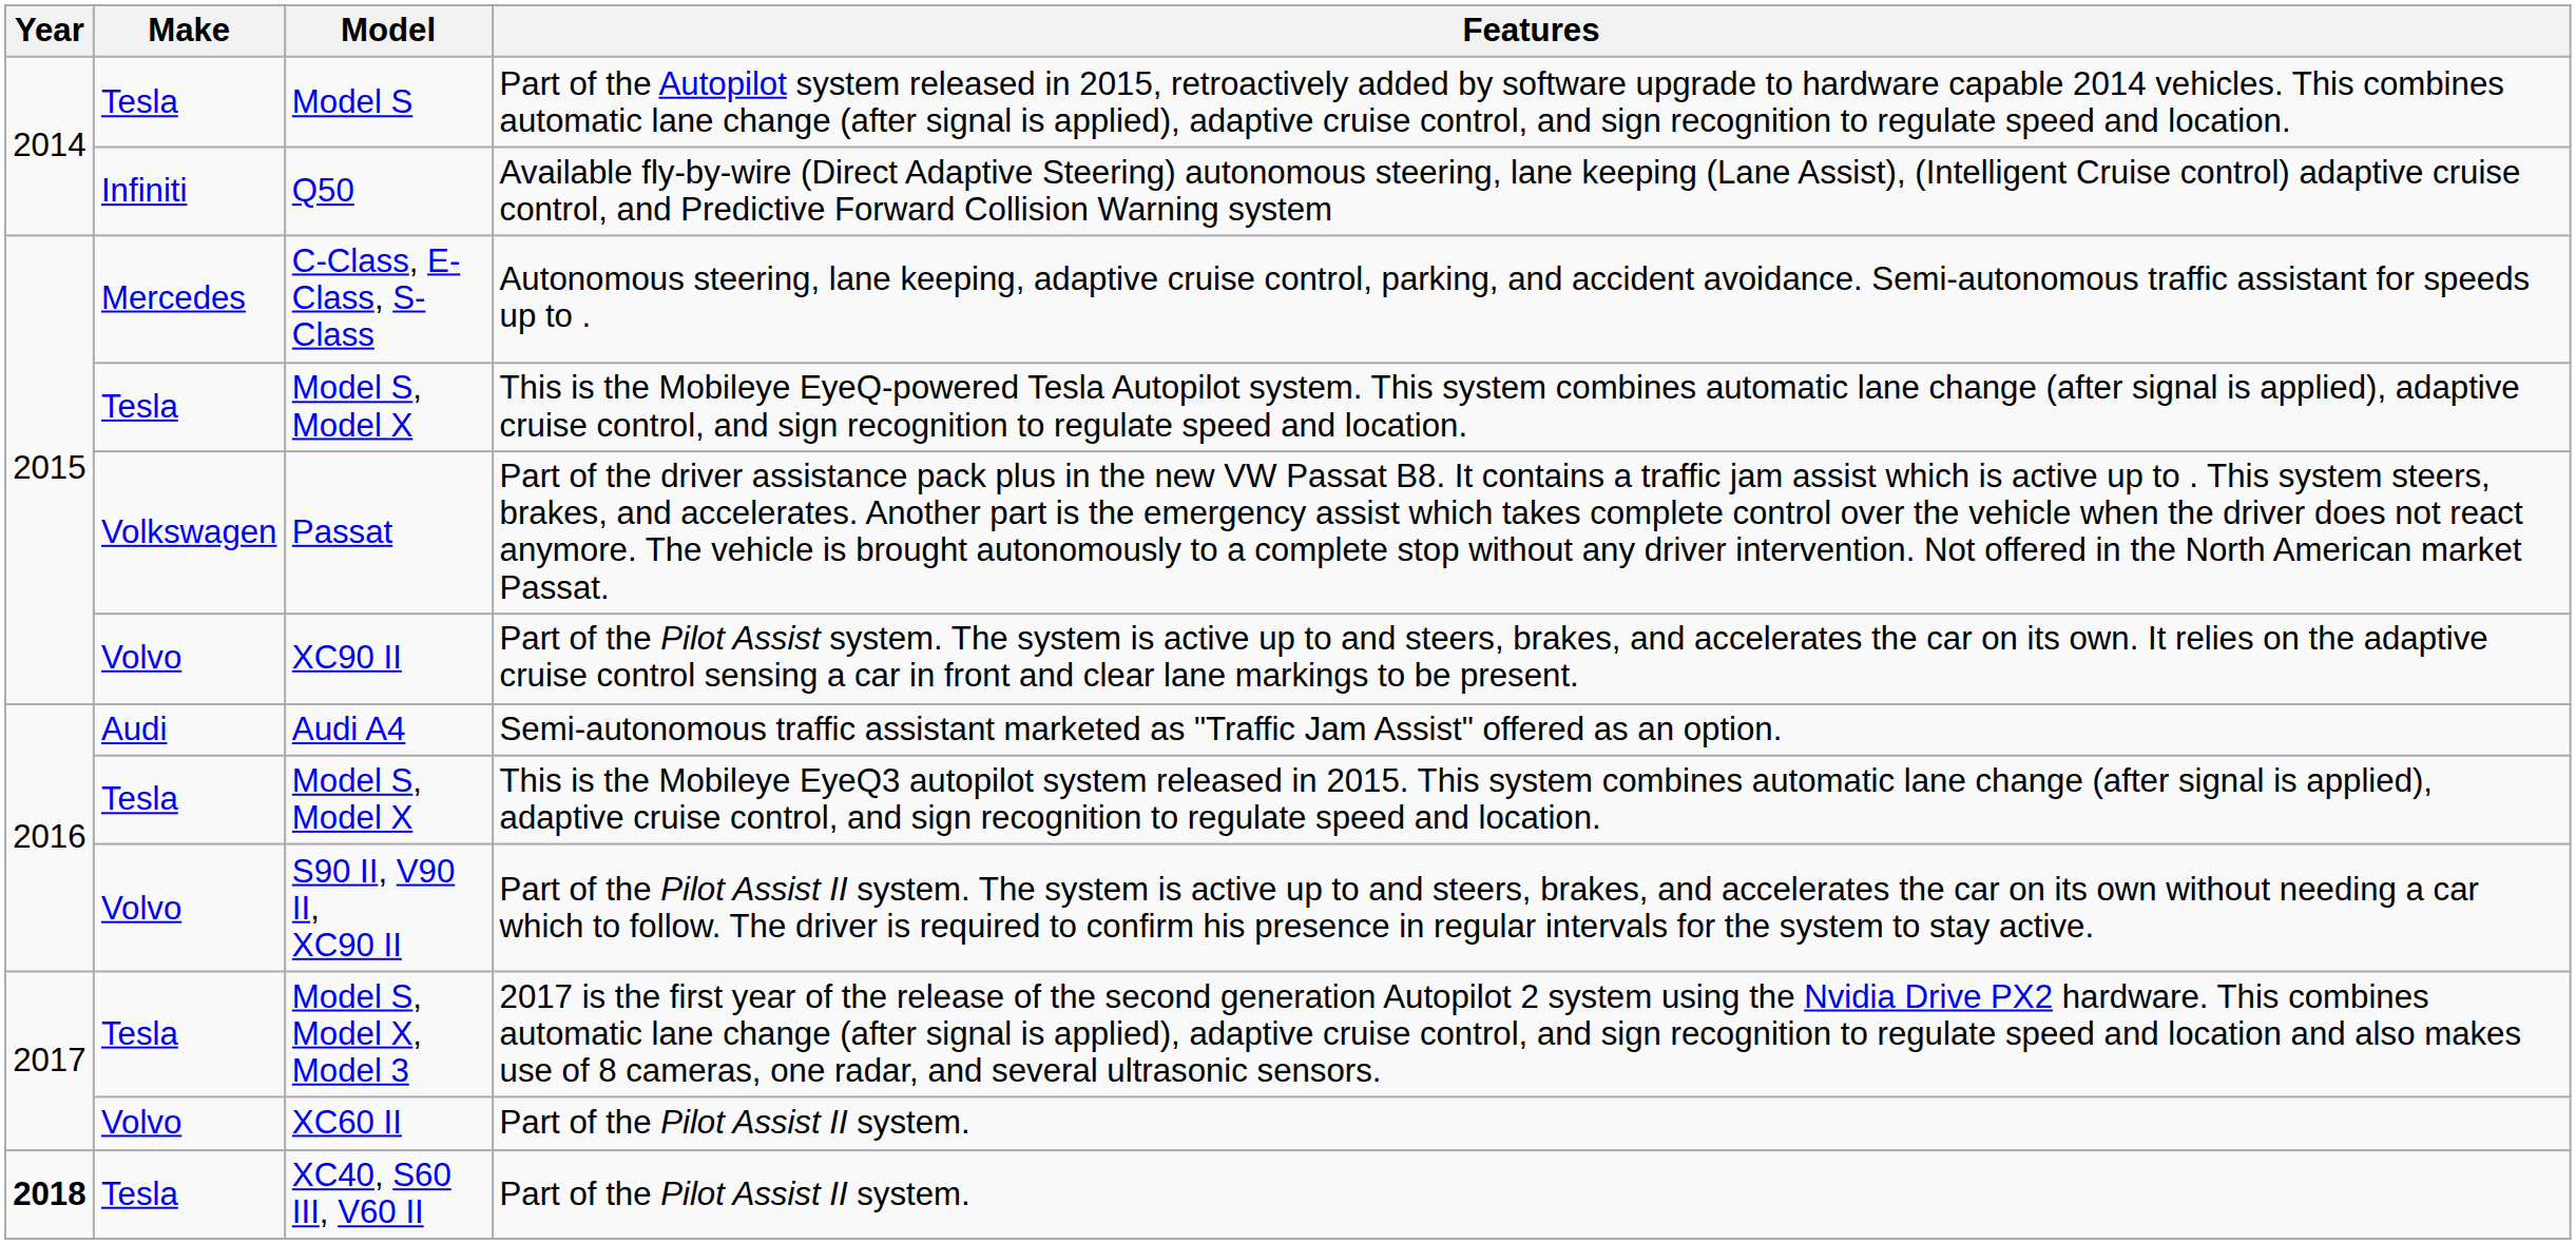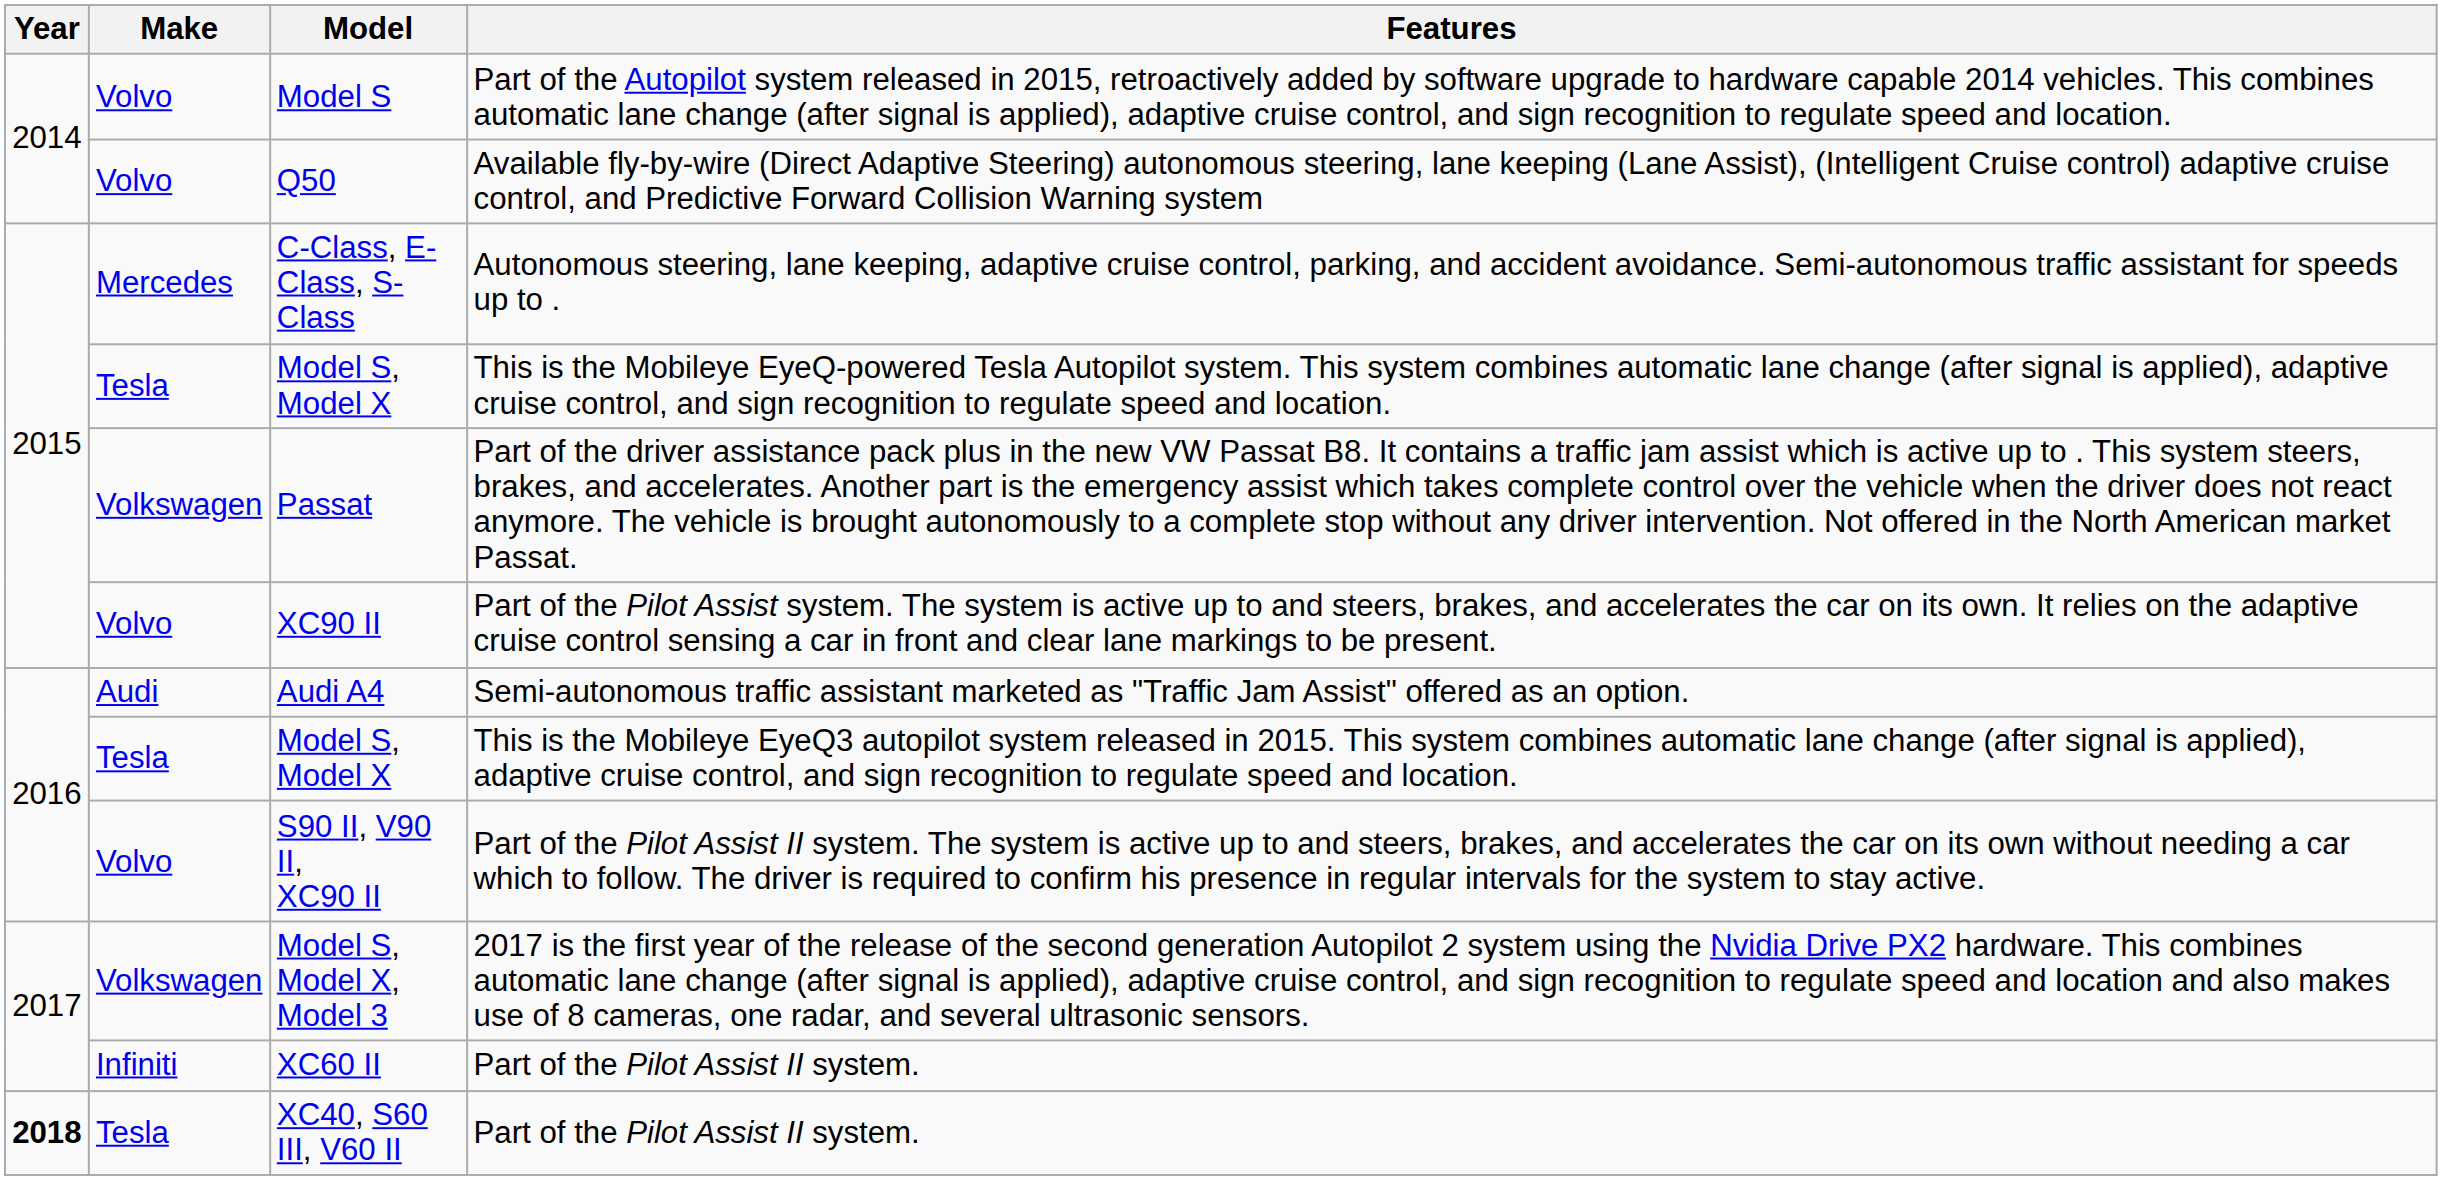Model S | Make: Tesla -> Volvo
Q50 | Make: Infiniti -> Volvo
Model S, Model X, Model 3 | Make: Tesla -> Volkswagen
XC60 II | Make: Volvo -> Infiniti
